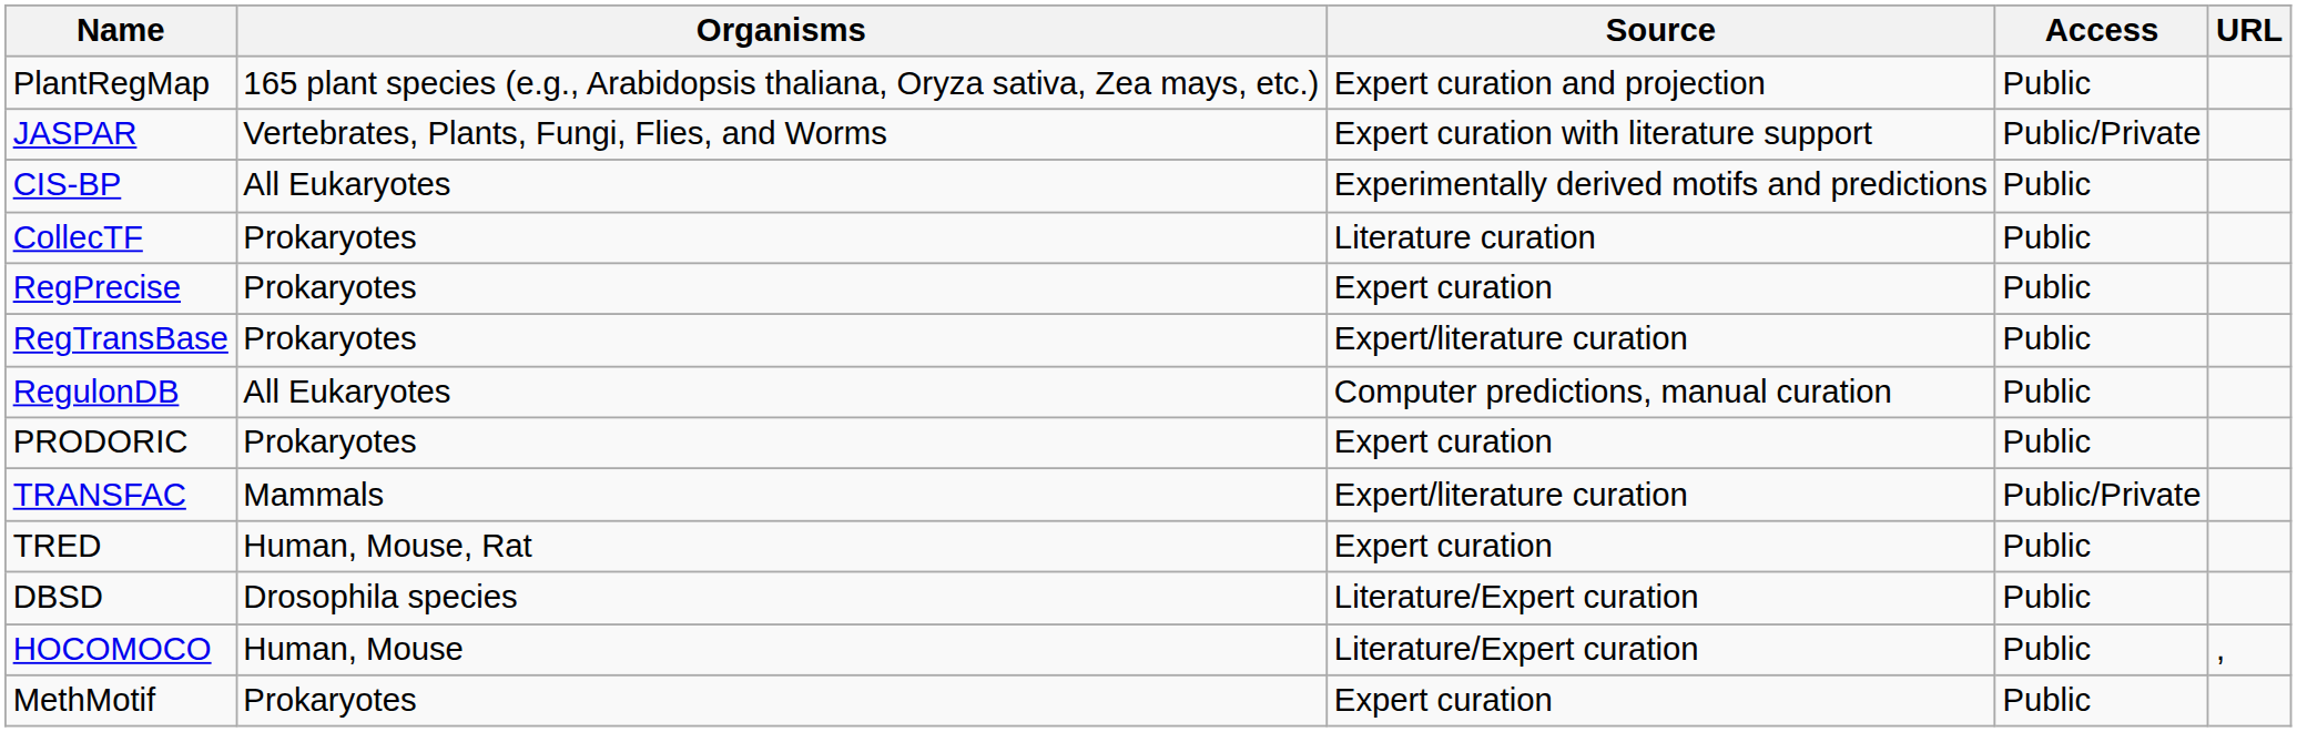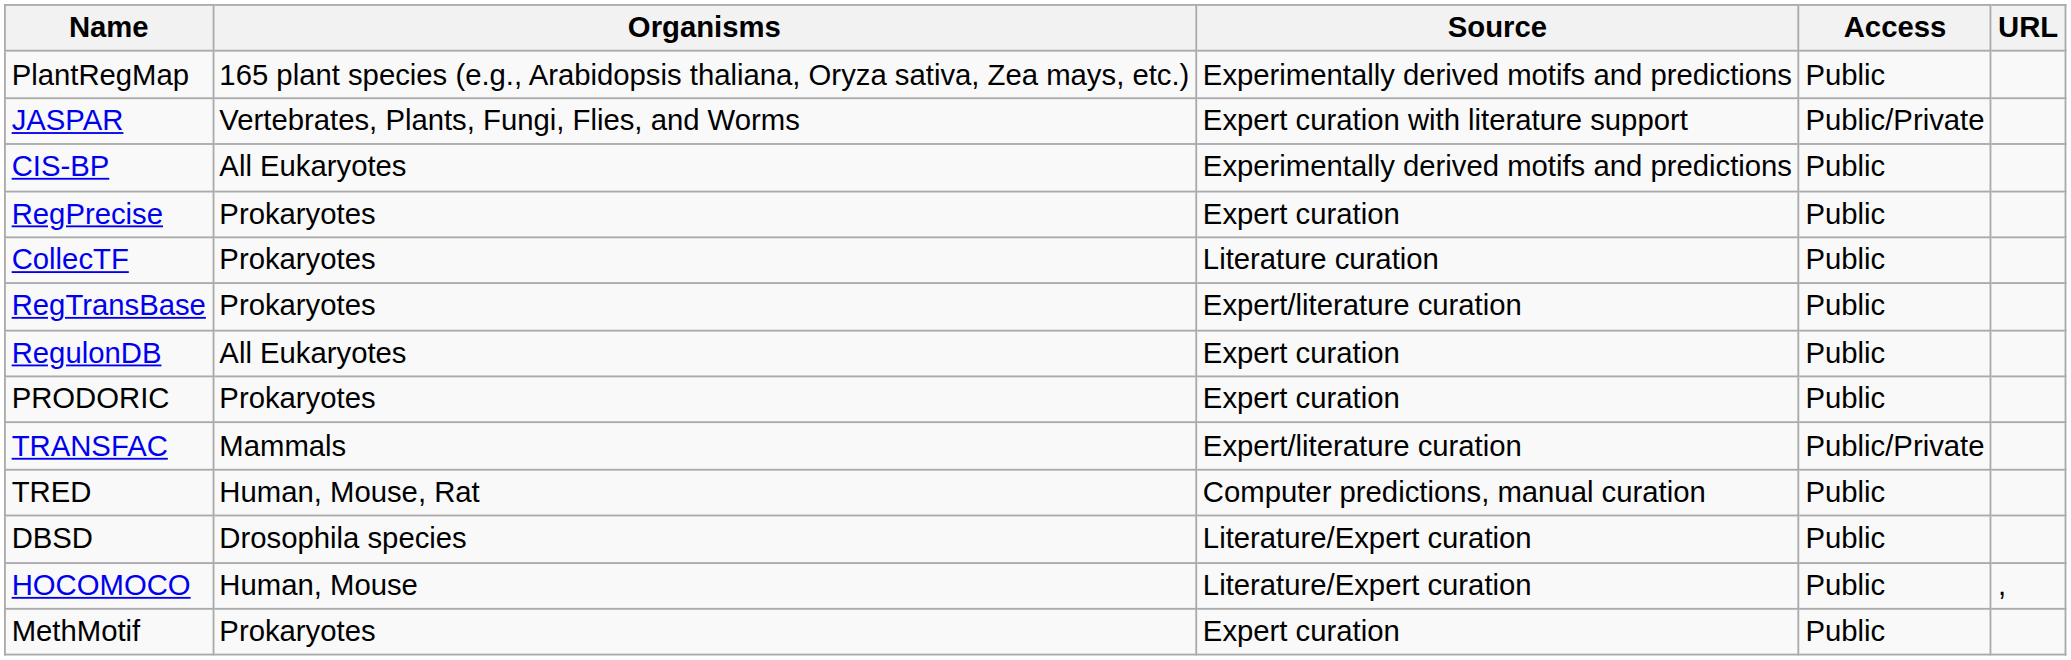PlantRegMap | Source: Expert curation and projection -> Experimentally derived motifs and predictions
rows swapped: CollecTF <-> RegPrecise
RegulonDB | Source: Computer predictions, manual curation -> Expert curation
TRED | Source: Expert curation -> Computer predictions, manual curation
